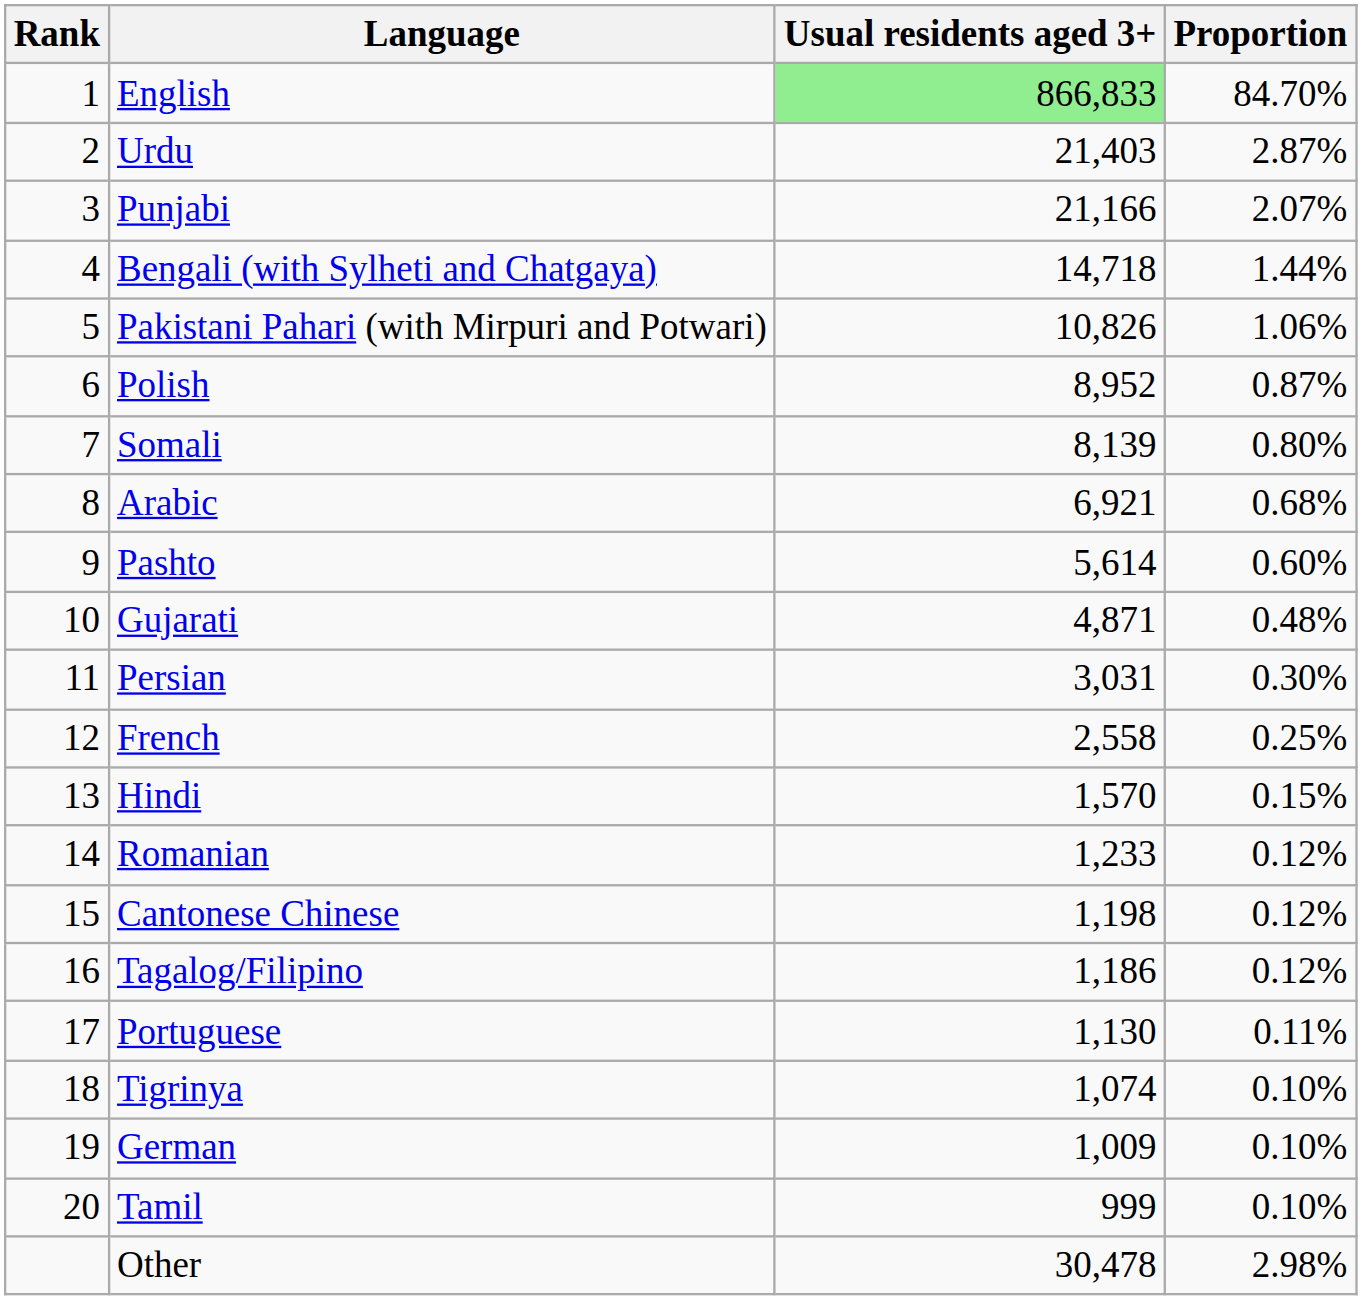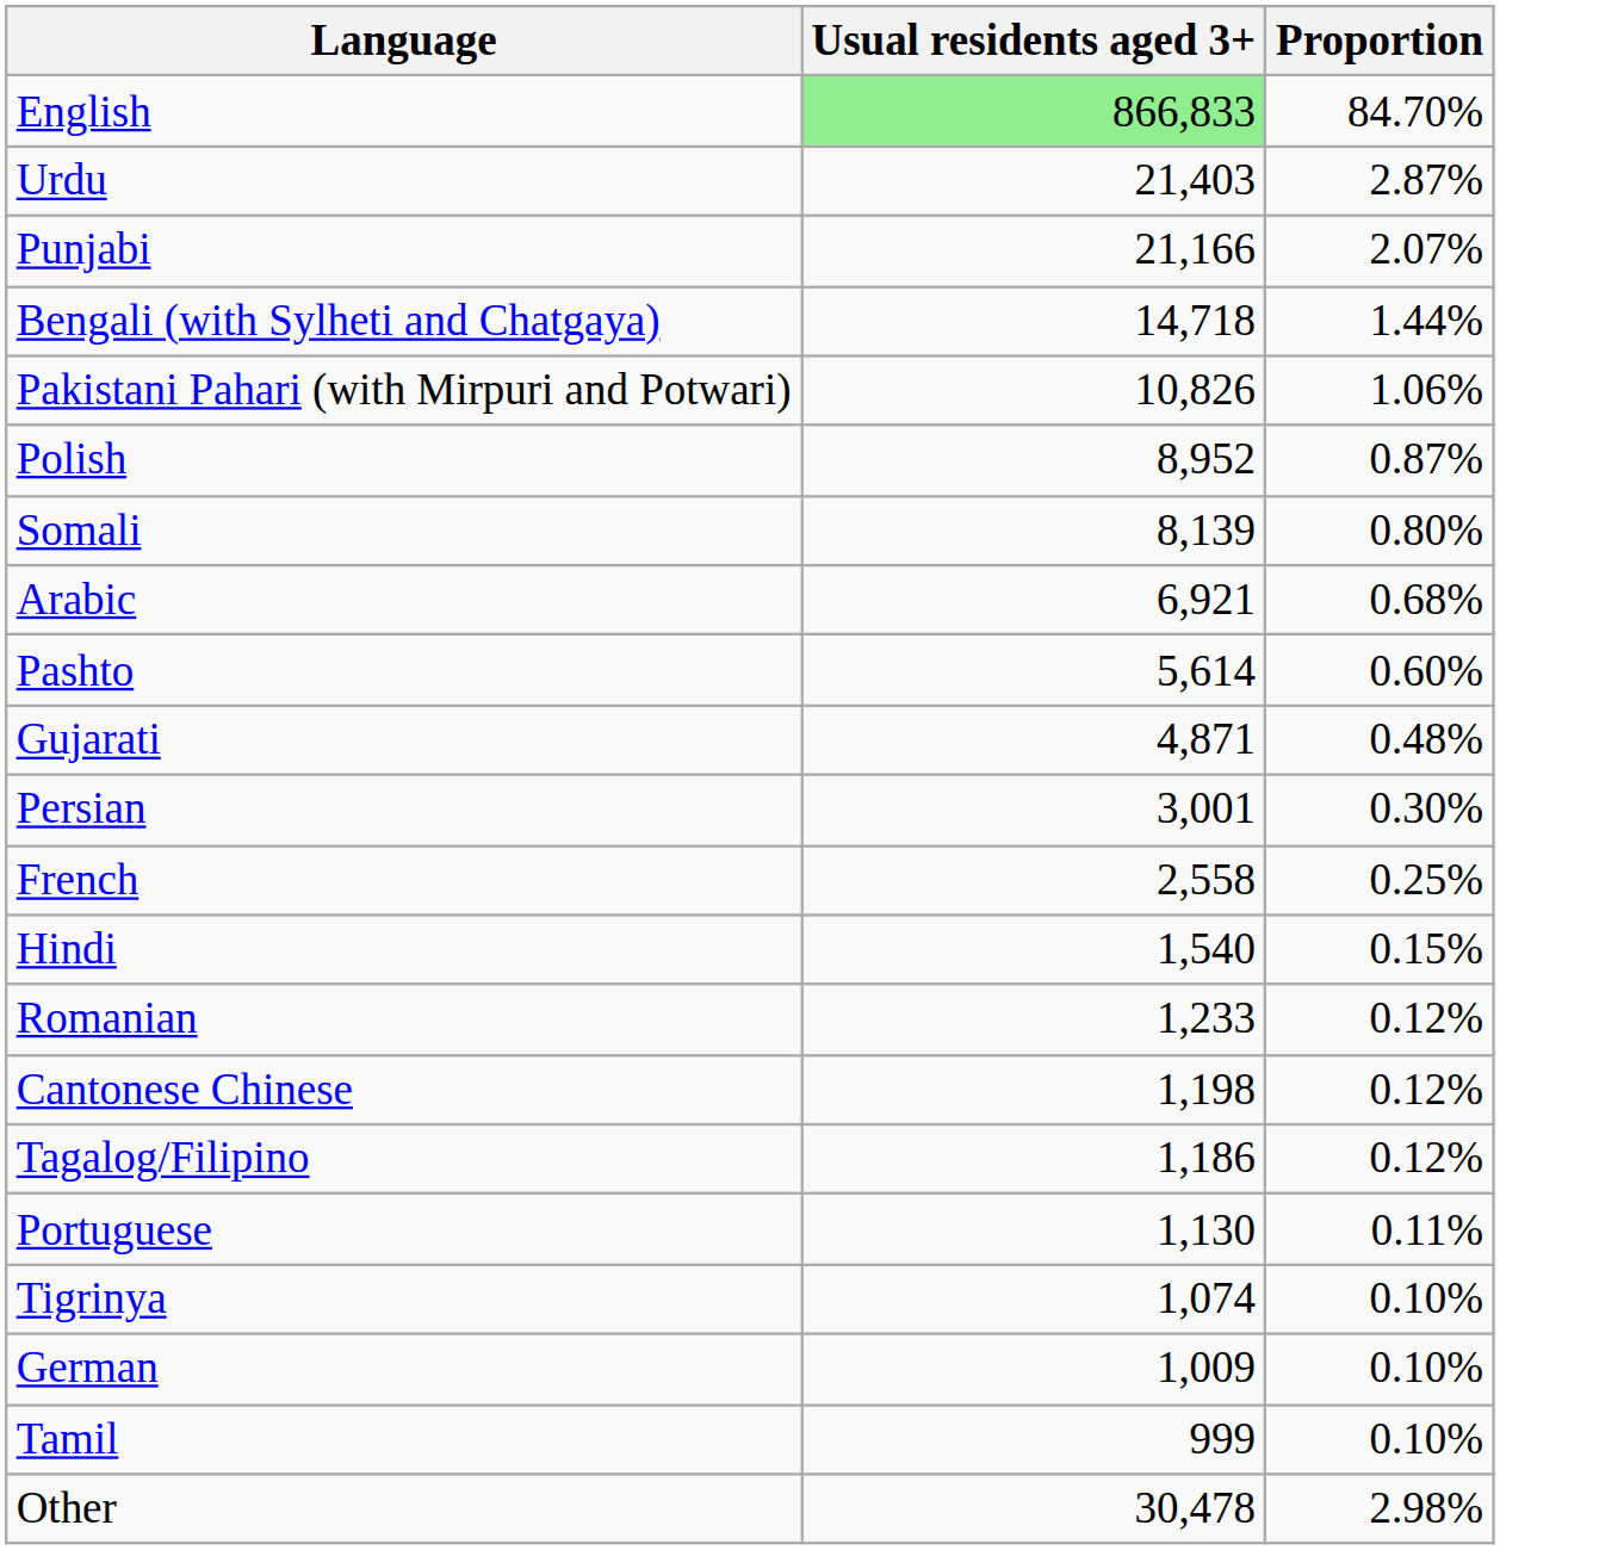- column: Rank | 1 | 2 | 3 | 4 | 5 | 6 | 7 | 8 | 9 | 10 | 11 | 12 | 13 | 14 | 15 | 16 | 17 | 18 | 19 | 20
Persian | Usual residents aged 3+: 3,031 -> 3,001
Hindi | Usual residents aged 3+: 1,570 -> 1,540
